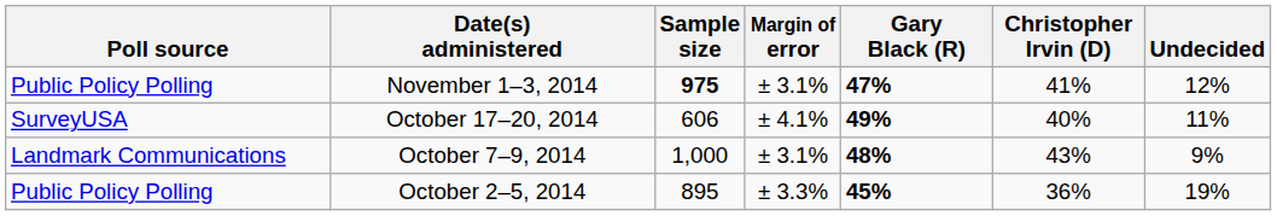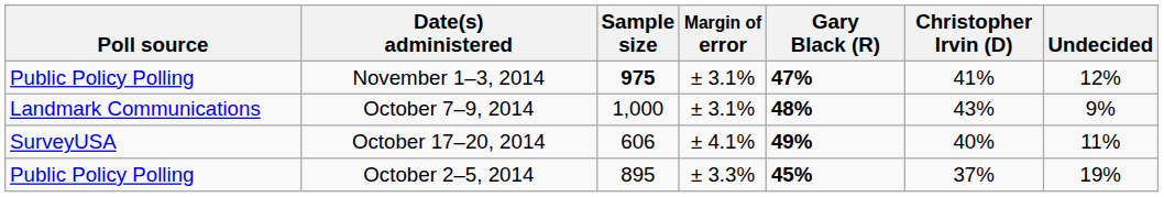rows swapped: October 17–20, 2014 <-> October 7–9, 2014
October 2–5, 2014 | Christopher Irvin (D): 36% -> 37%
